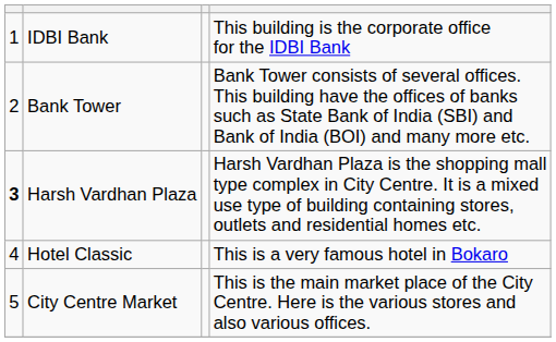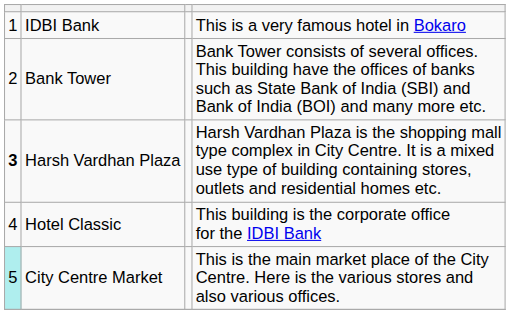IDBI Bank | column 4: This building is the corporate office for the IDBI Bank -> This is a very famous hotel in Bokaro
Hotel Classic | column 4: This is a very famous hotel in Bokaro -> This building is the corporate office for the IDBI Bank
City Centre Market | column 1: no background -> paleturquoise background
